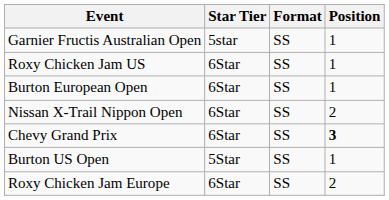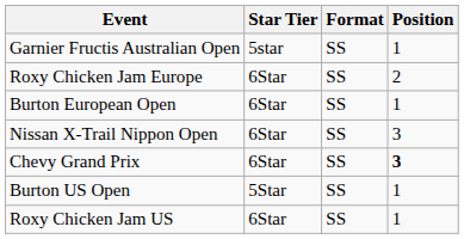rows swapped: Roxy Chicken Jam Europe <-> Roxy Chicken Jam US
Nissan X-Trail Nippon Open | Position: 2 -> 3
